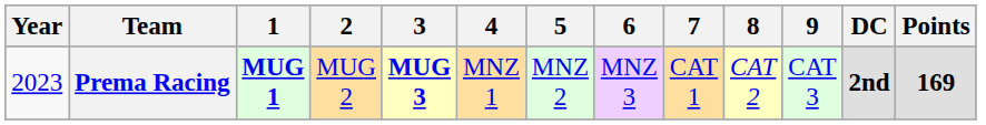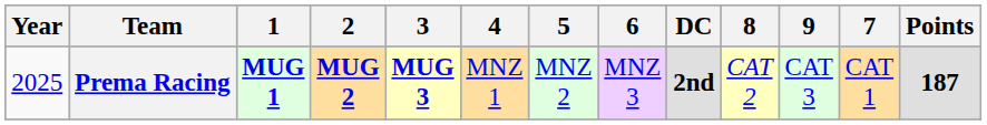columns swapped: 7 <-> DC
Prema Racing | Year: 2023 -> 2025
Prema Racing | 2: normal -> bold
Prema Racing | Points: 169 -> 187
